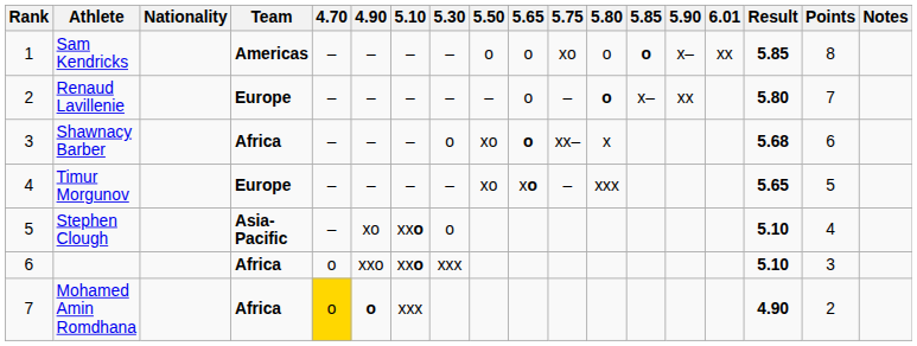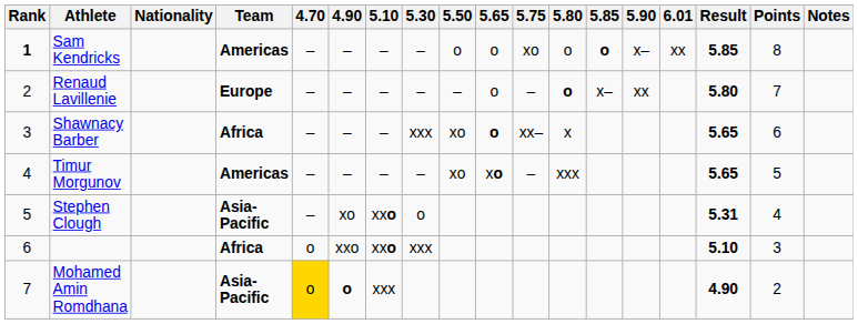Sam Kendricks | Rank: normal -> bold
Shawnacy Barber | 5.30: o -> xxx
Shawnacy Barber | Result: 5.68 -> 5.65
Timur Morgunov | Team: Europe -> Americas
Stephen Clough | Result: 5.10 -> 5.31
Mohamed Amin Romdhana | Team: Africa -> Asia-Pacific
